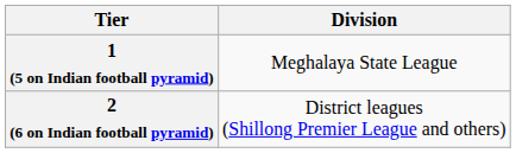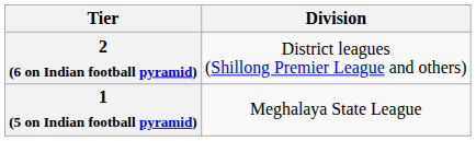rows swapped: 1 (5 on Indian football pyramid) <-> 2 (6 on Indian football pyramid)
